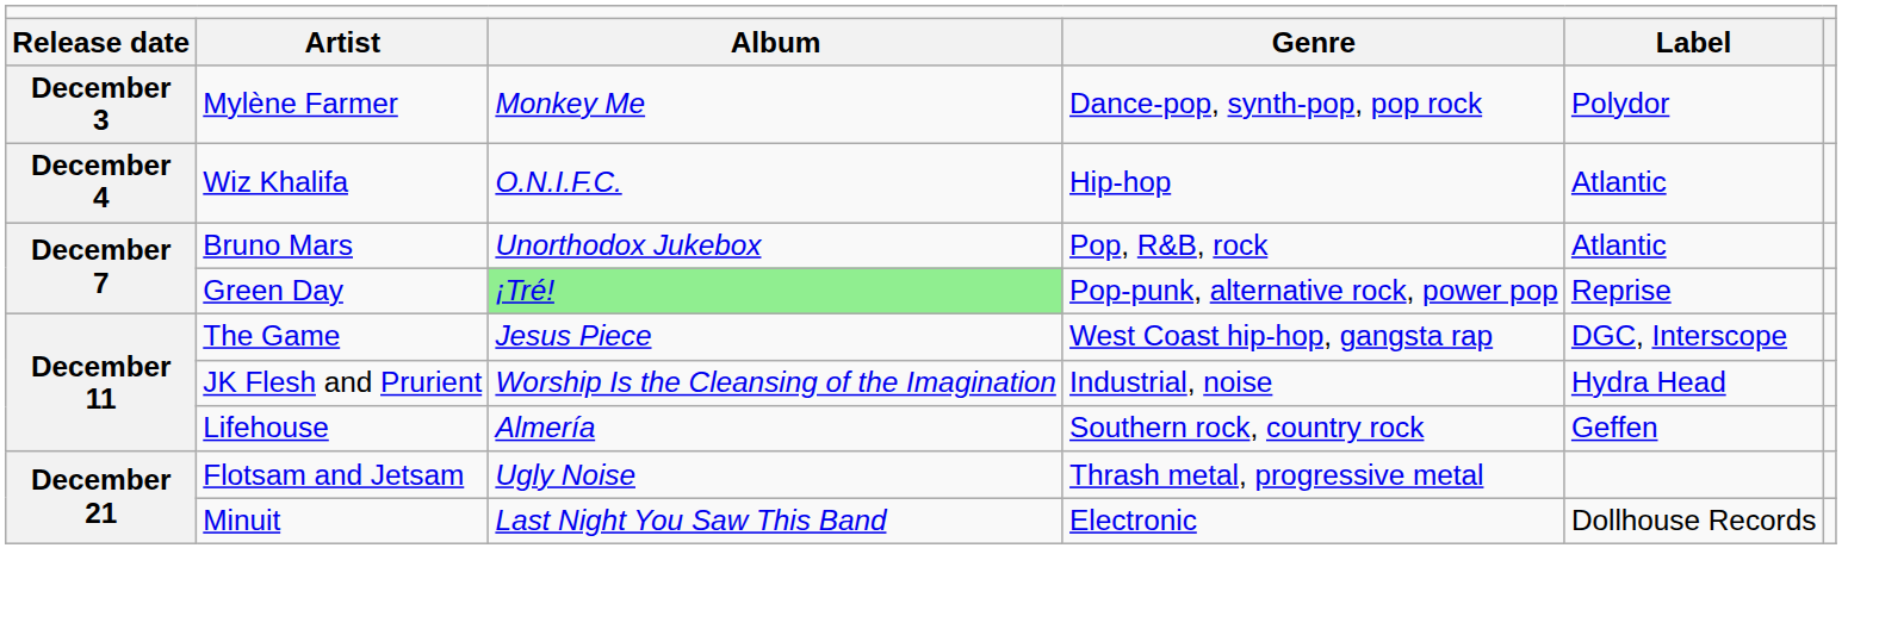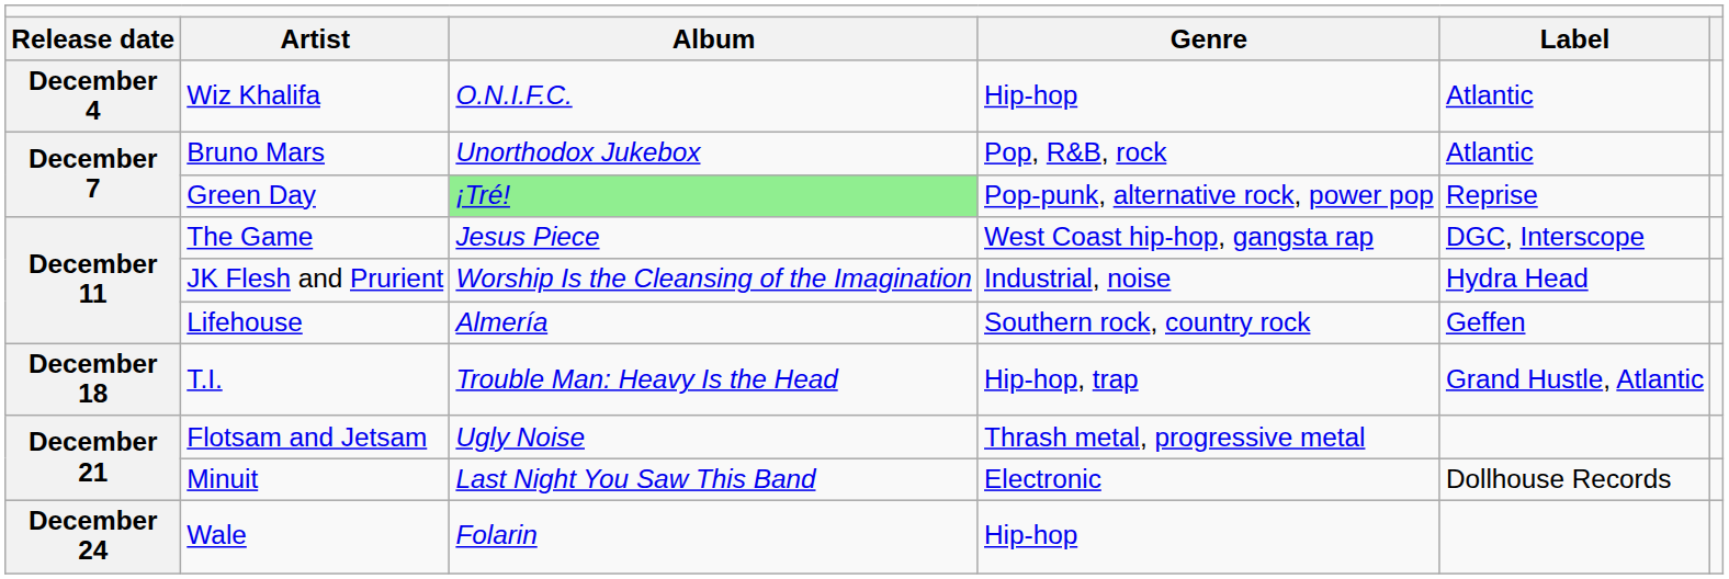- row: December 3 | Mylène Farmer | Monkey Me | Dance-pop, synth-pop, pop rock | Polydor
+ row: December 18 | T.I. | Trouble Man: Heavy Is the Head | Hip-hop, trap | Grand Hustle, Atlantic
+ row: December 24 | Wale | Folarin | Hip-hop
